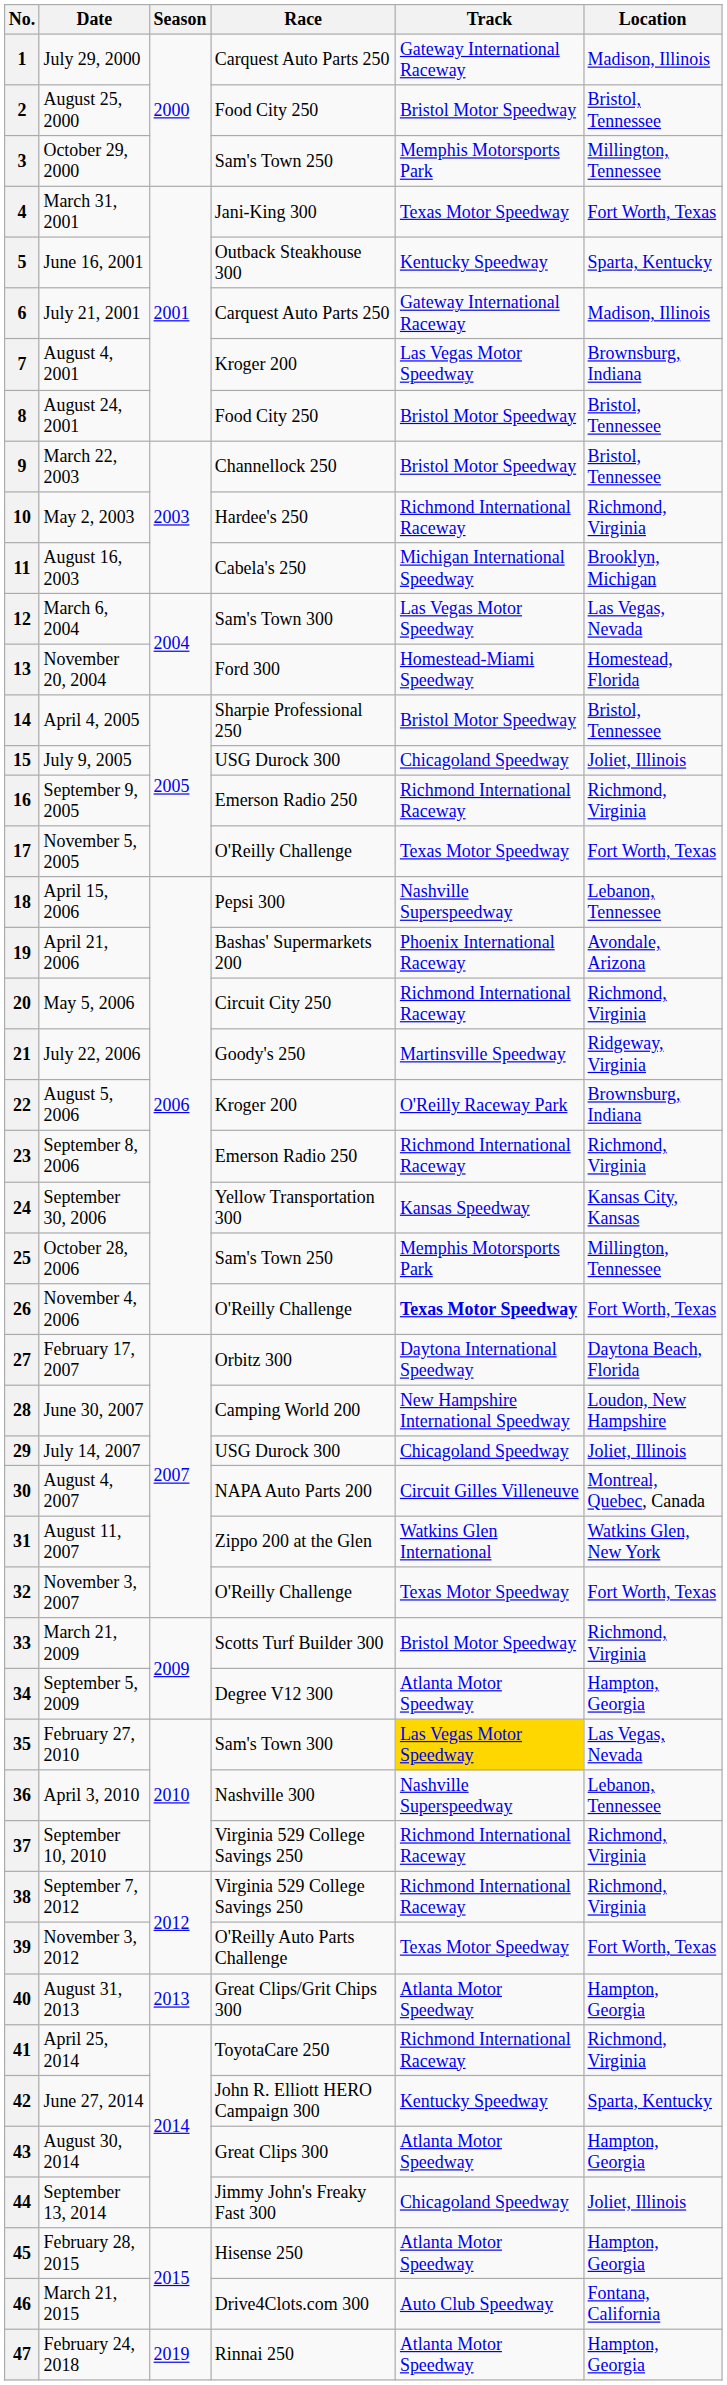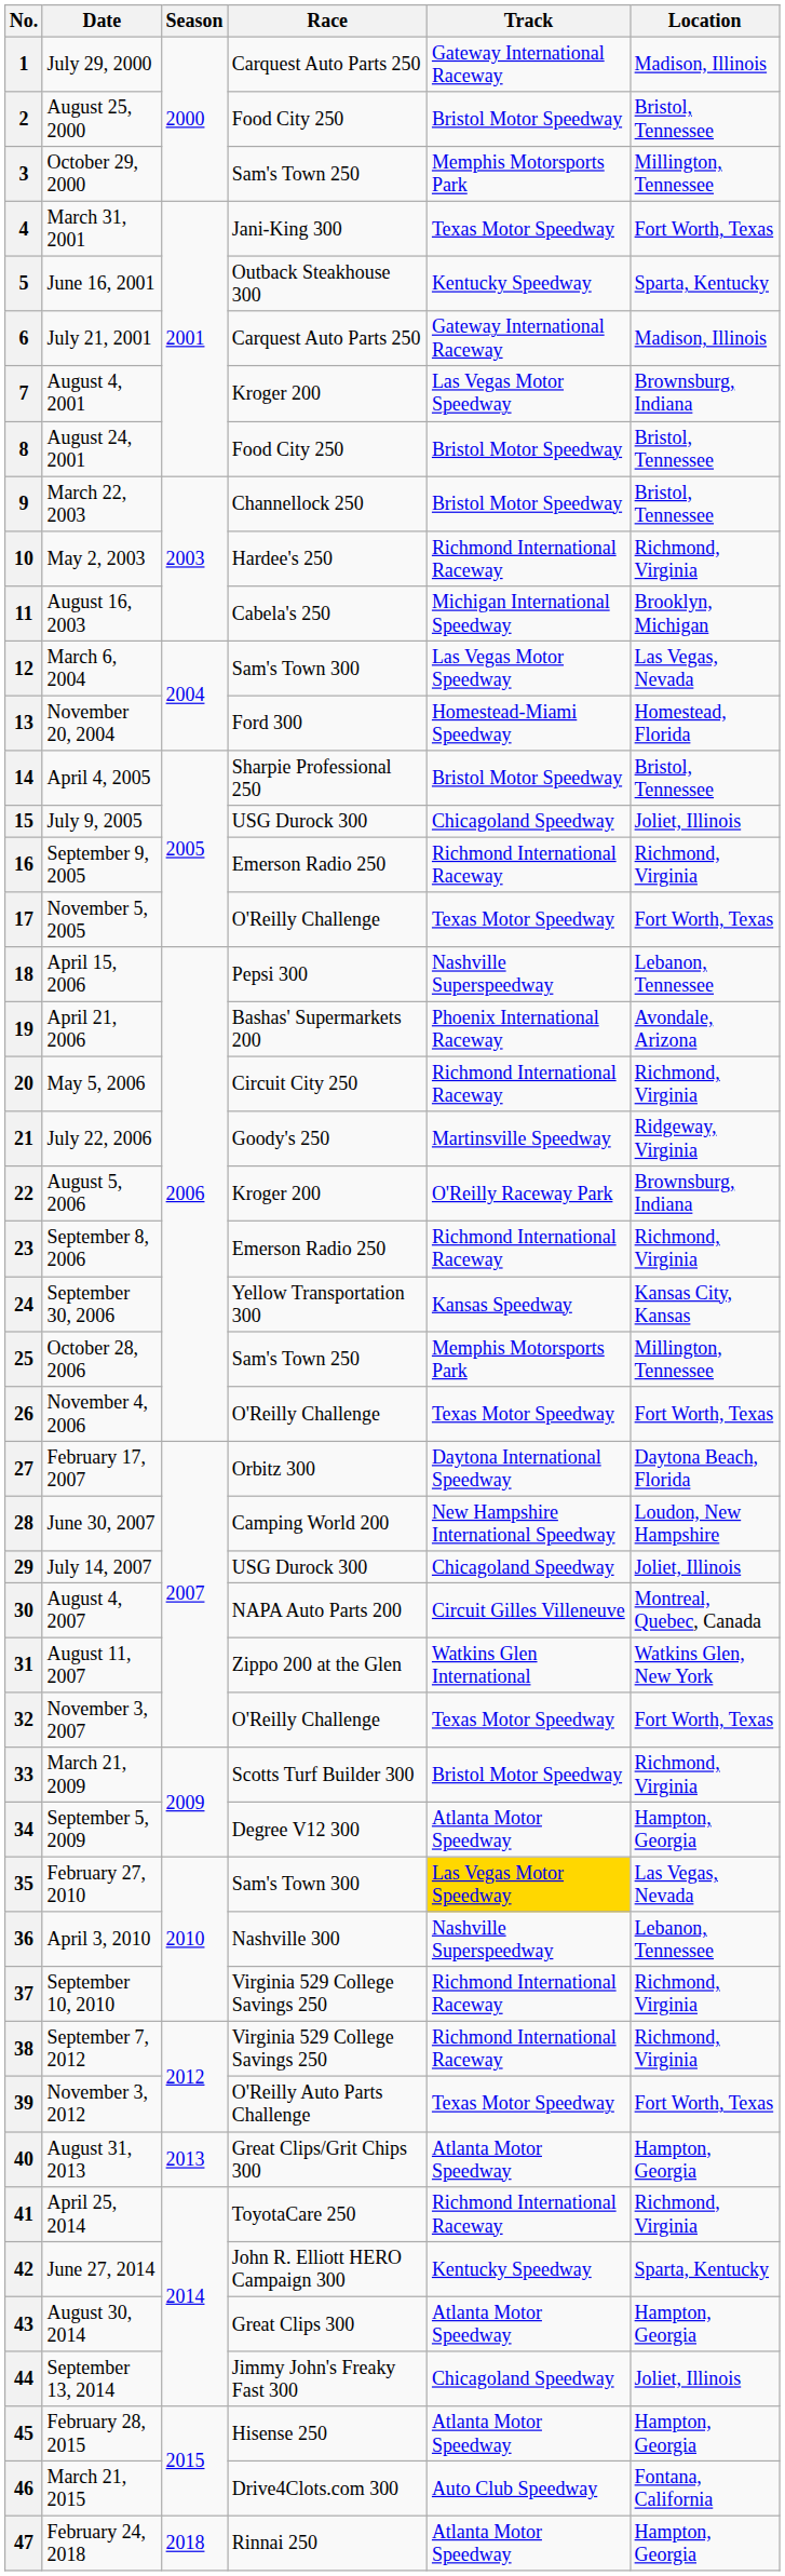26 | Track: bold -> normal
47 | Season: 2019 -> 2018
